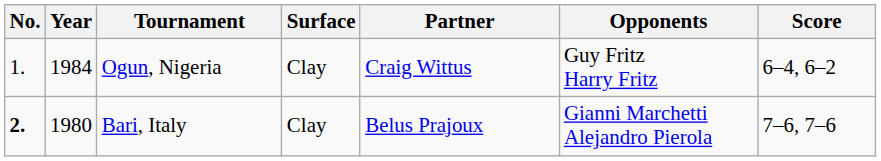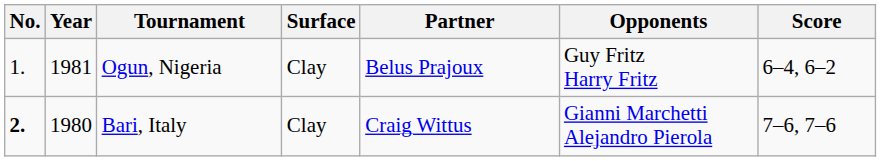Ogun, Nigeria | Year: 1984 -> 1981
Ogun, Nigeria | Partner: Craig Wittus -> Belus Prajoux
Bari, Italy | Partner: Belus Prajoux -> Craig Wittus
